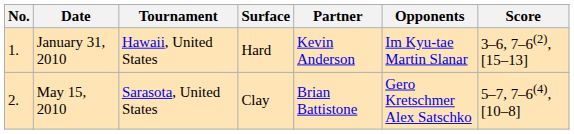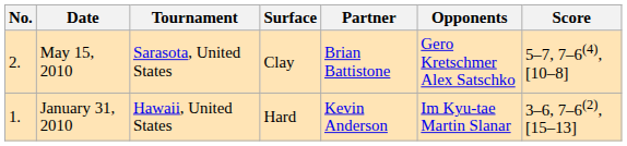rows swapped: January 31, 2010 <-> May 15, 2010
